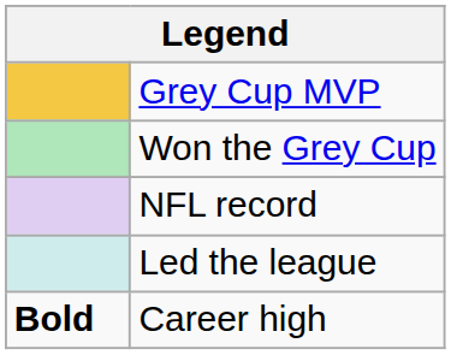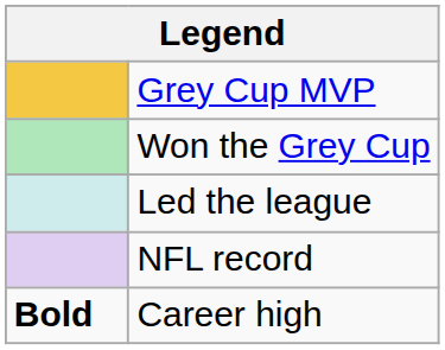rows swapped: Led the league <-> NFL record
